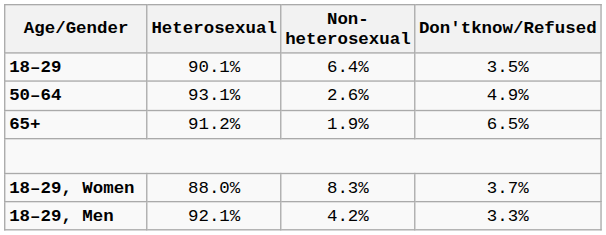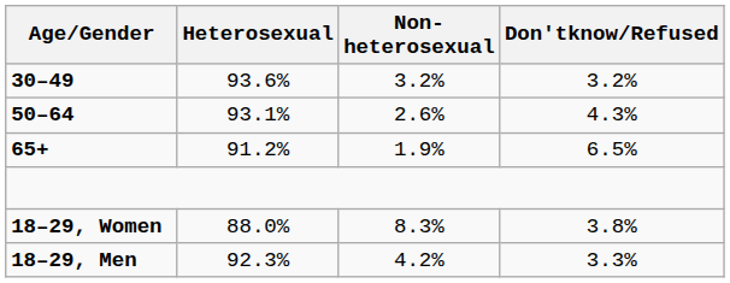- row: 18–29 | 90.1% | 6.4% | 3.5%
+ row: 30–49 | 93.6% | 3.2% | 3.2%
50–64 | Don'tknow/Refused: 4.9% -> 4.3%
18–29, Women | Don'tknow/Refused: 3.7% -> 3.8%
18–29, Men | Heterosexual: 92.1% -> 92.3%
